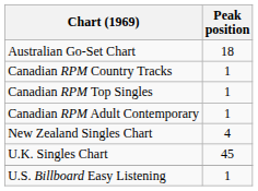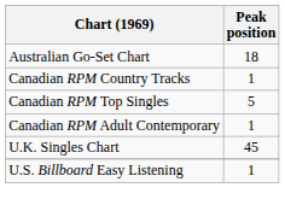Canadian RPM Top Singles | Peak position: 1 -> 5
- row: New Zealand Singles Chart | 4
